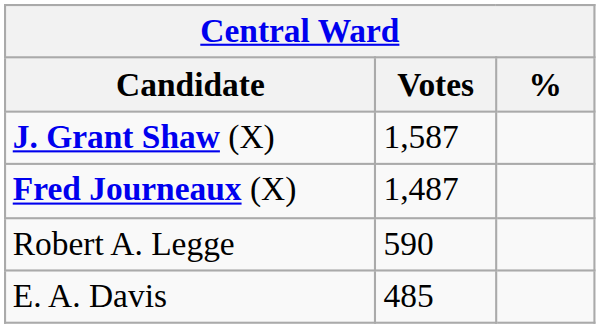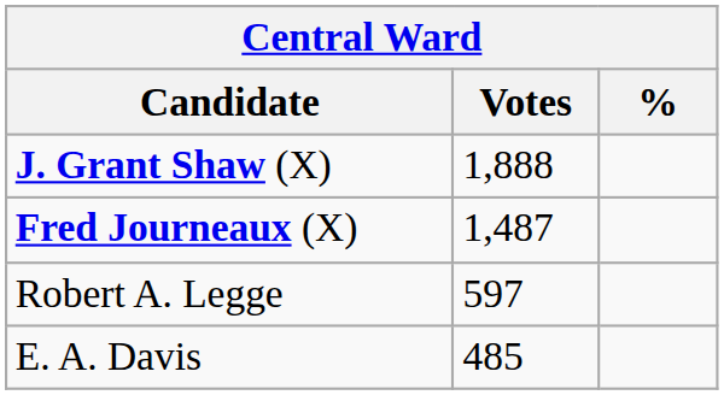J. Grant Shaw (X) | Votes: 1,587 -> 1,888
Robert A. Legge | Votes: 590 -> 597
